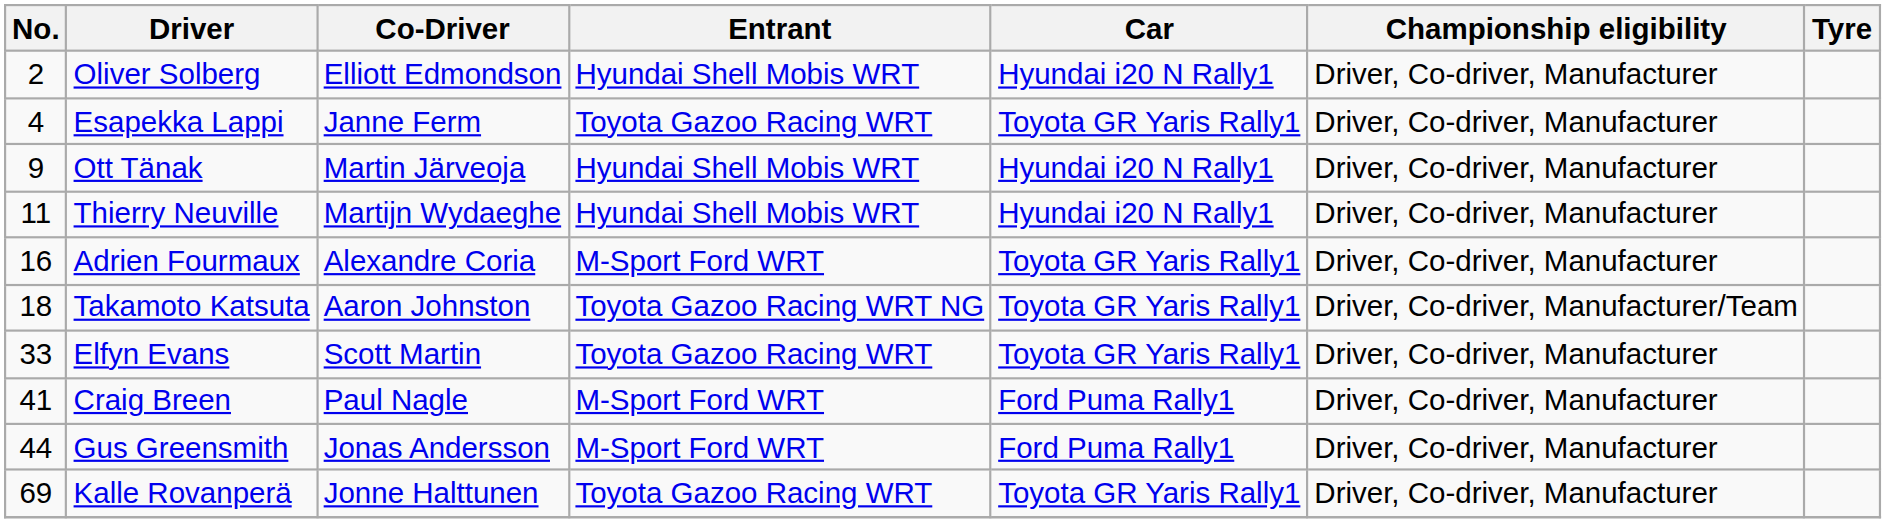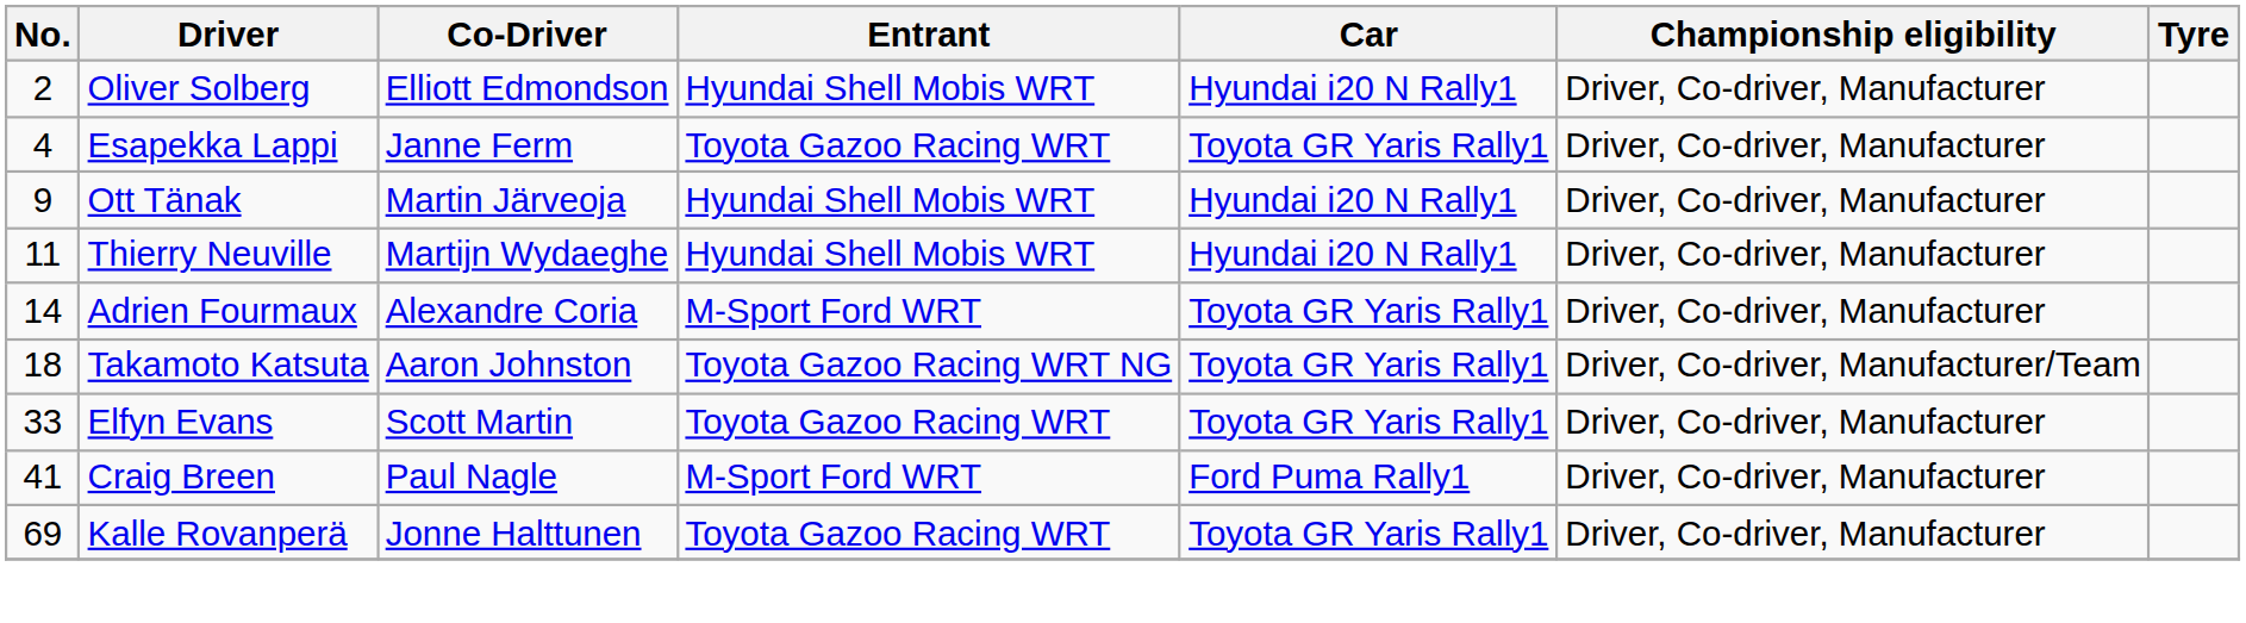Adrien Fourmaux | No.: 16 -> 14
- row: 44 | Gus Greensmith | Jonas Andersson | M-Sport Ford WRT | Ford Puma Rally1 | Driver, Co-driver, Manufacturer
